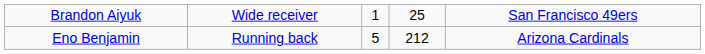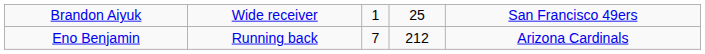Eno Benjamin | column 3: 5 -> 7
